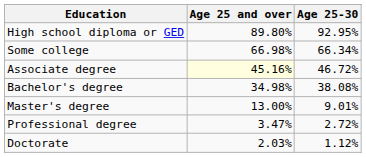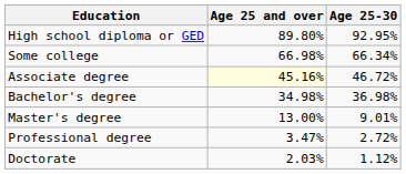Bachelor's degree | Age 25-30: 38.08% -> 36.98%
